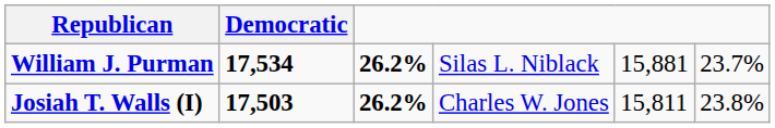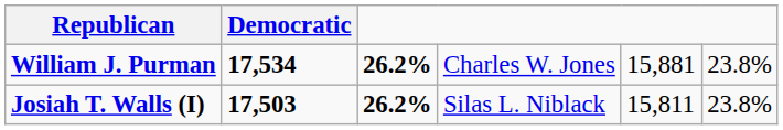William J. Purman | column 4: Silas L. Niblack -> Charles W. Jones
William J. Purman | column 6: 23.7% -> 23.8%
Josiah T. Walls (I) | column 4: Charles W. Jones -> Silas L. Niblack
